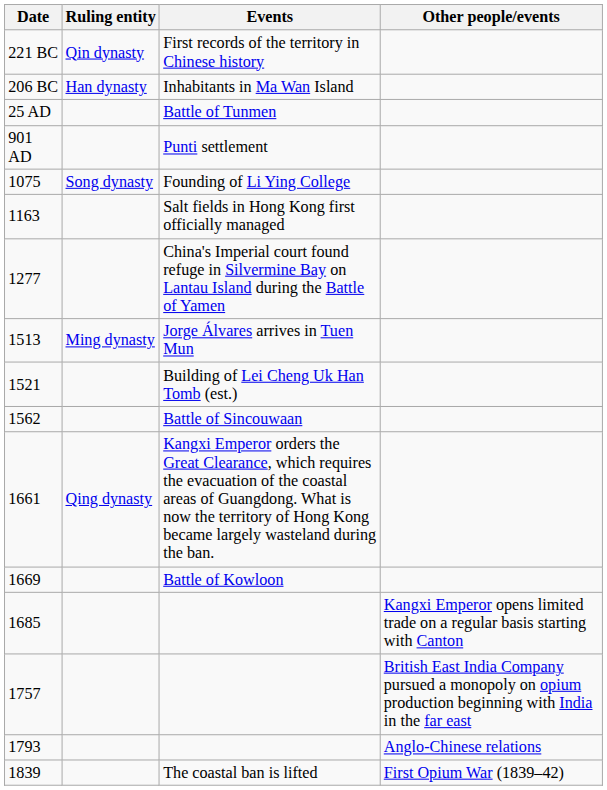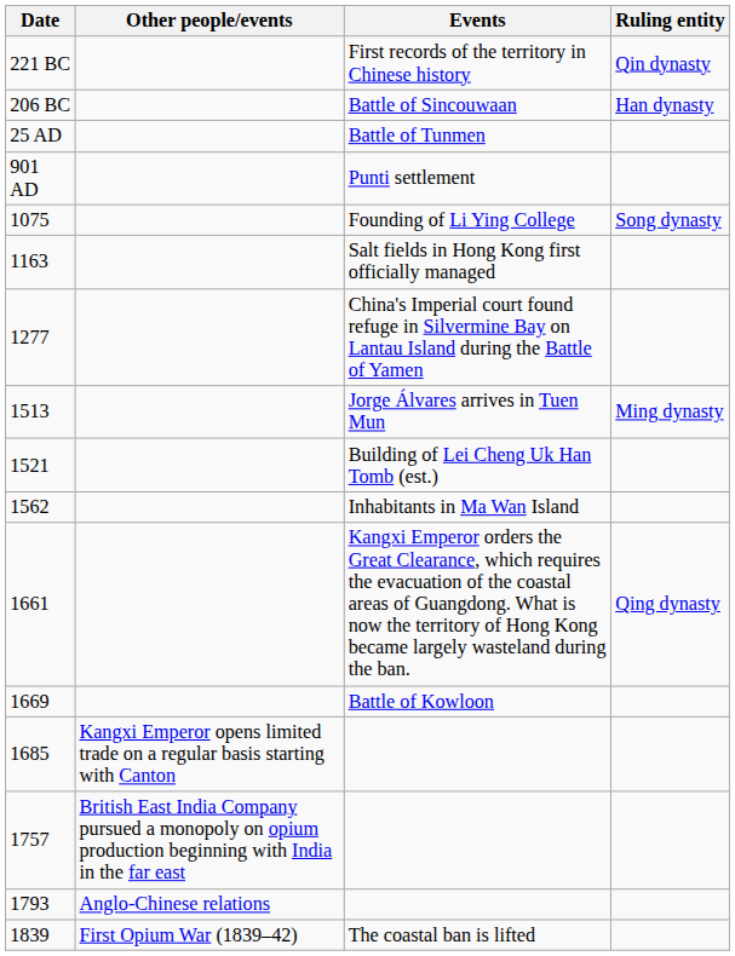columns swapped: Ruling entity <-> Other people/events
206 BC | Events: Inhabitants in Ma Wan Island -> Battle of Sincouwaan
1562 | Events: Battle of Sincouwaan -> Inhabitants in Ma Wan Island
